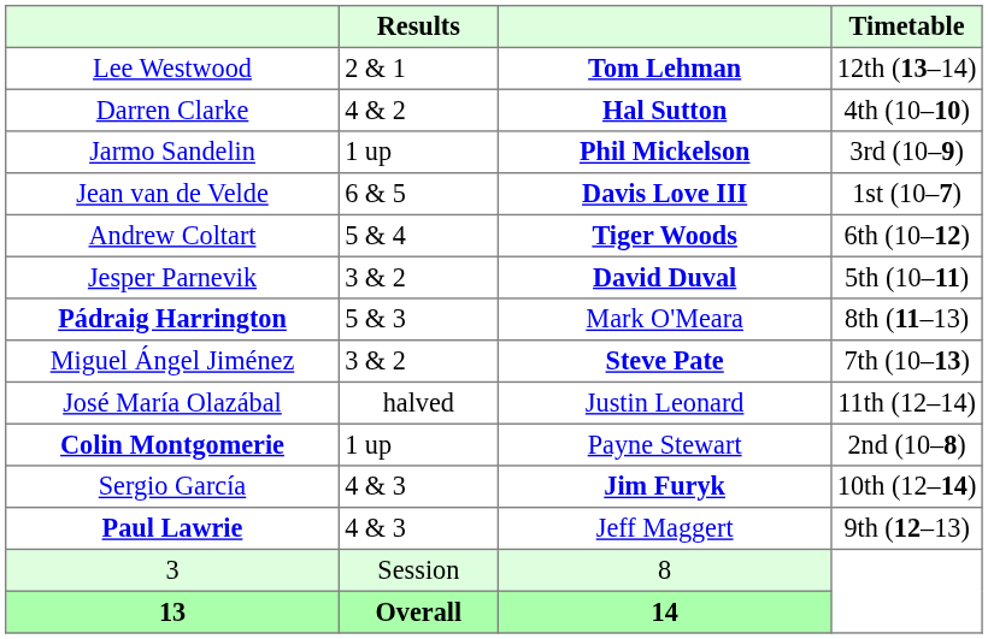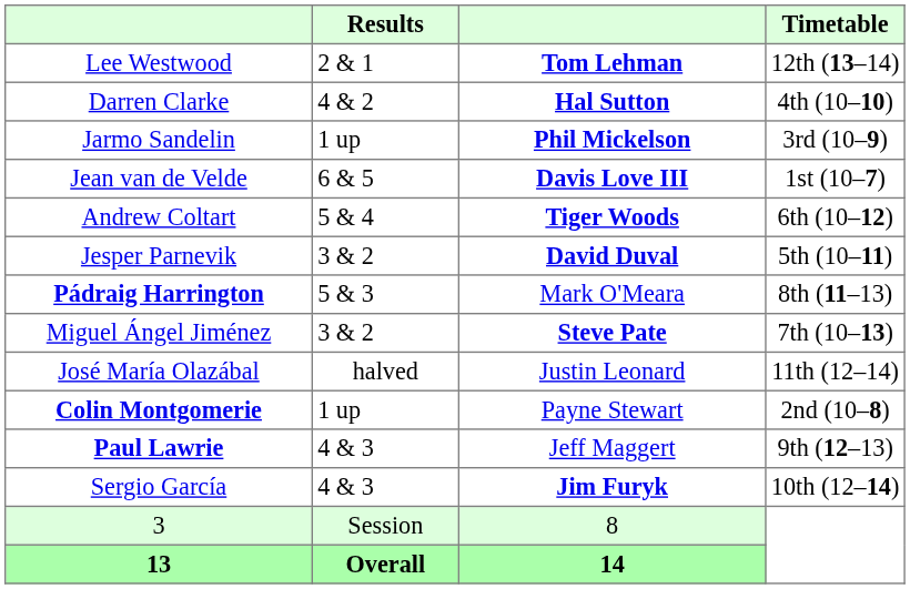rows swapped: Sergio García <-> Paul Lawrie
